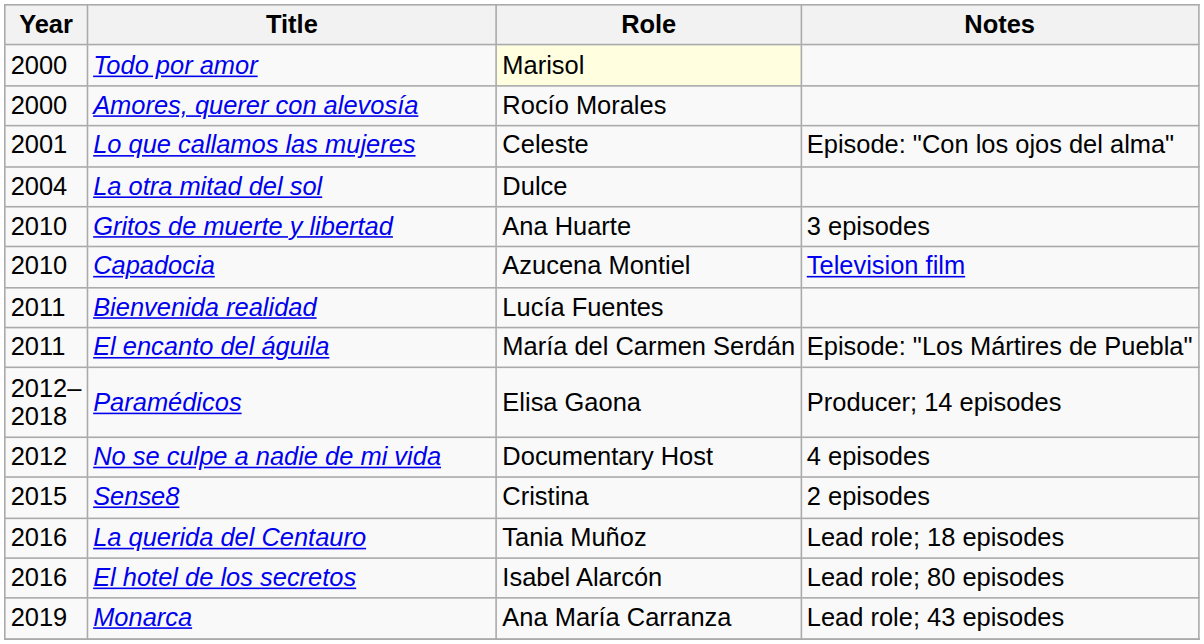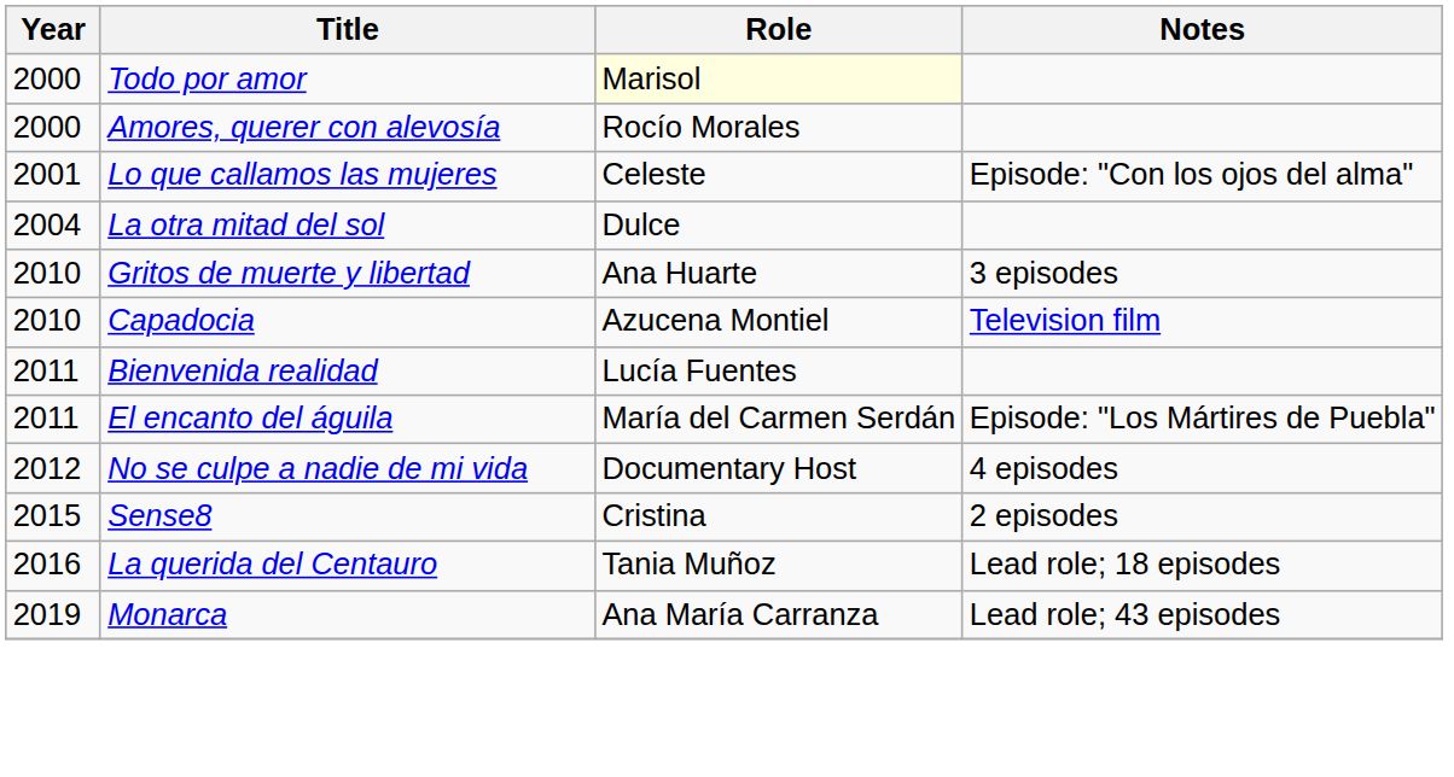- row: 2012–2018 | Paramédicos | Elisa Gaona | Producer; 14 episodes
- row: 2016 | El hotel de los secretos | Isabel Alarcón | Lead role; 80 episodes
